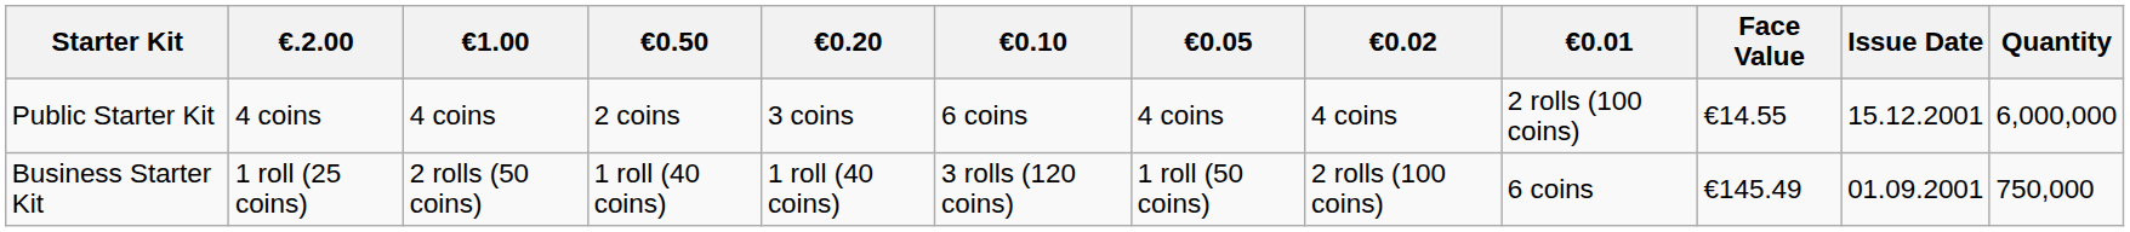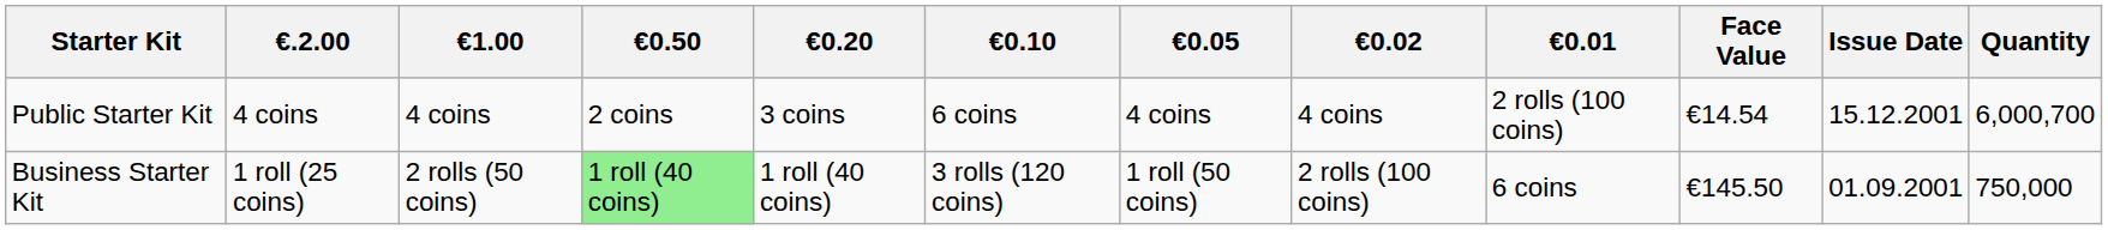Public Starter Kit | Face Value: €14.55 -> €14.54
Public Starter Kit | Quantity: 6,000,000 -> 6,000,700
Business Starter Kit | €0.50: no background -> lightgreen background
Business Starter Kit | Face Value: €145.49 -> €145.50
